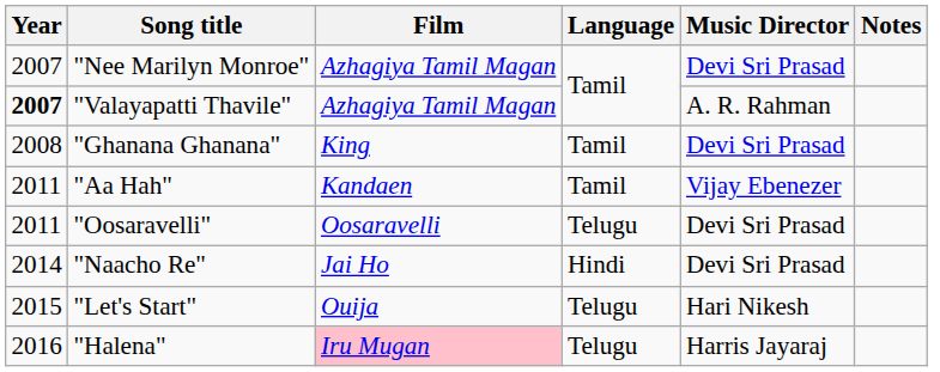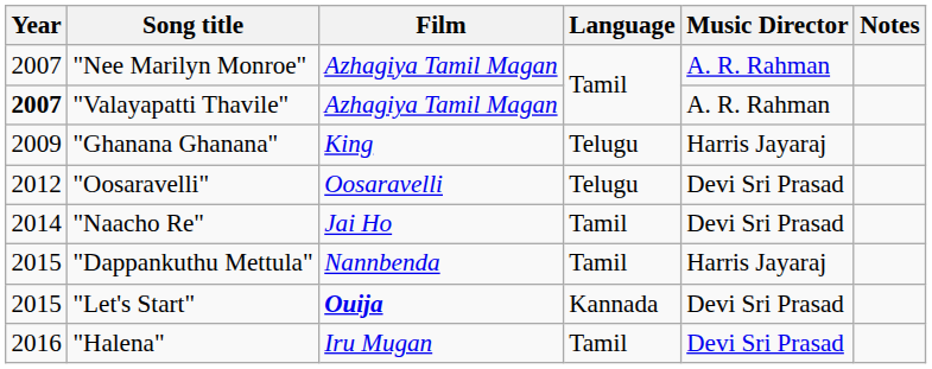"Nee Marilyn Monroe" | Music Director: Devi Sri Prasad -> A. R. Rahman
"Ghanana Ghanana" | Year: 2008 -> 2009
"Ghanana Ghanana" | Language: Tamil -> Telugu
"Ghanana Ghanana" | Music Director: Devi Sri Prasad -> Harris Jayaraj
- row: 2011 | "Aa Hah" | Kandaen | Tamil | Vijay Ebenezer
"Oosaravelli" | Year: 2011 -> 2012
"Naacho Re" | Language: Hindi -> Tamil
+ row: 2015 | "Dappankuthu Mettula" | Nannbenda | Tamil | Harris Jayaraj
"Let's Start" | Film: normal -> bold
"Let's Start" | Language: Telugu -> Kannada
"Let's Start" | Music Director: Hari Nikesh -> Devi Sri Prasad
"Halena" | Film: pink background -> no background
"Halena" | Language: Telugu -> Tamil
"Halena" | Music Director: Harris Jayaraj -> Devi Sri Prasad
